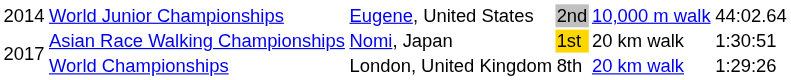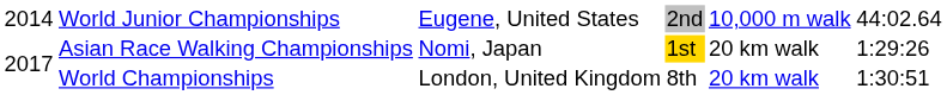Asian Race Walking Championships | column 6: 1:30:51 -> 1:29:26
World Championships | column 6: 1:29:26 -> 1:30:51
